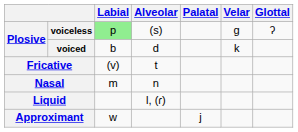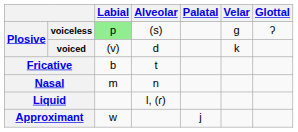voiced | Labial: b -> (v)
Fricative | Labial: (v) -> b
